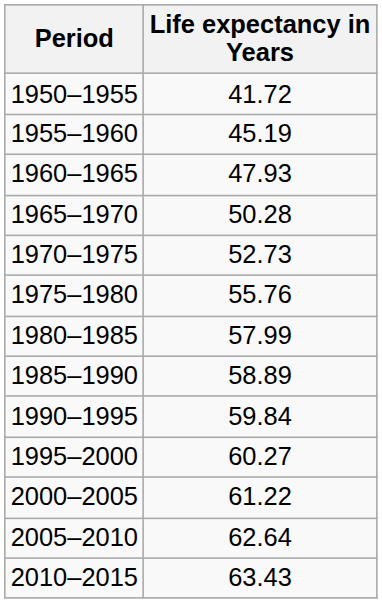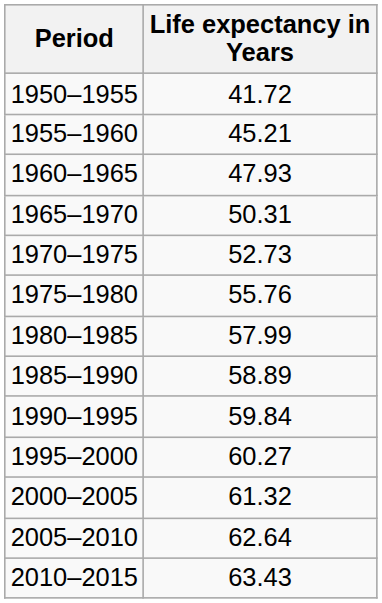1955–1960 | Life expectancy in Years: 45.19 -> 45.21
1965–1970 | Life expectancy in Years: 50.28 -> 50.31
2000–2005 | Life expectancy in Years: 61.22 -> 61.32
